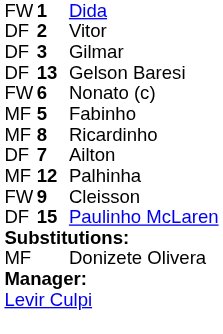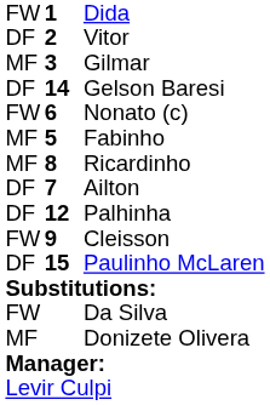Gilmar | column 1: DF -> MF
Gelson Baresi | column 2: 13 -> 14
Palhinha | column 1: MF -> DF
+ row: FW | Da Silva
